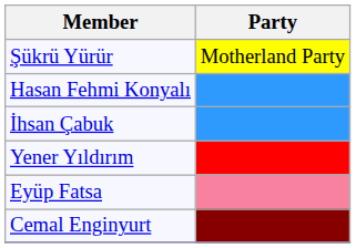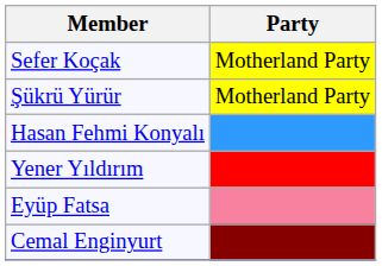+ row: Sefer Koçak | Motherland Party
- row: İhsan Çabuk
